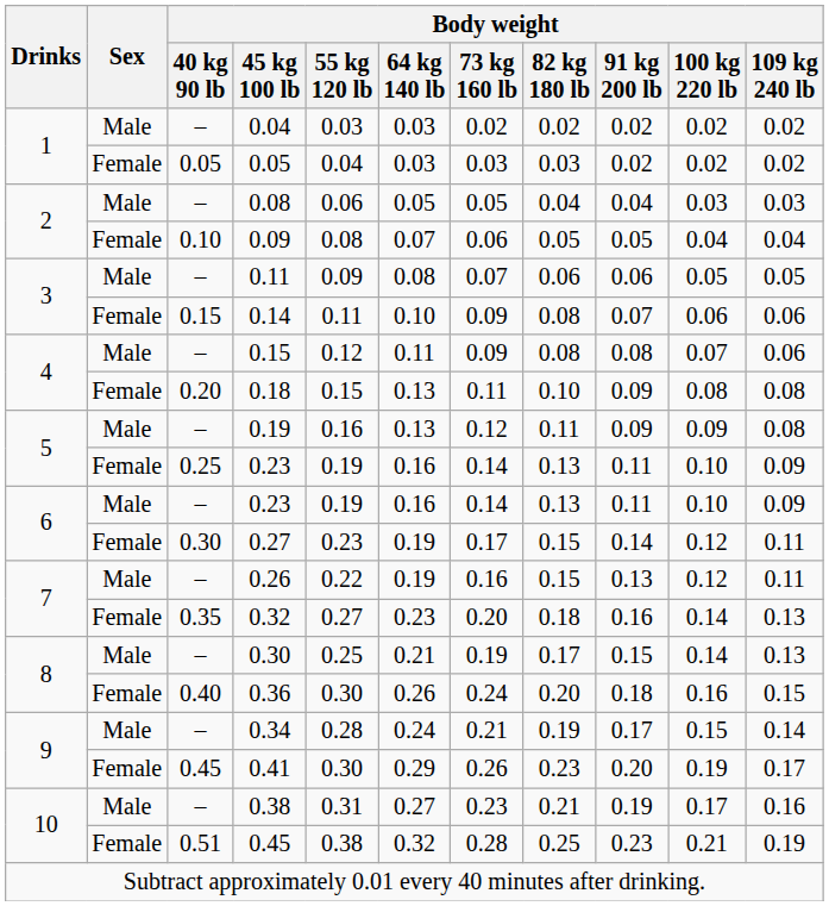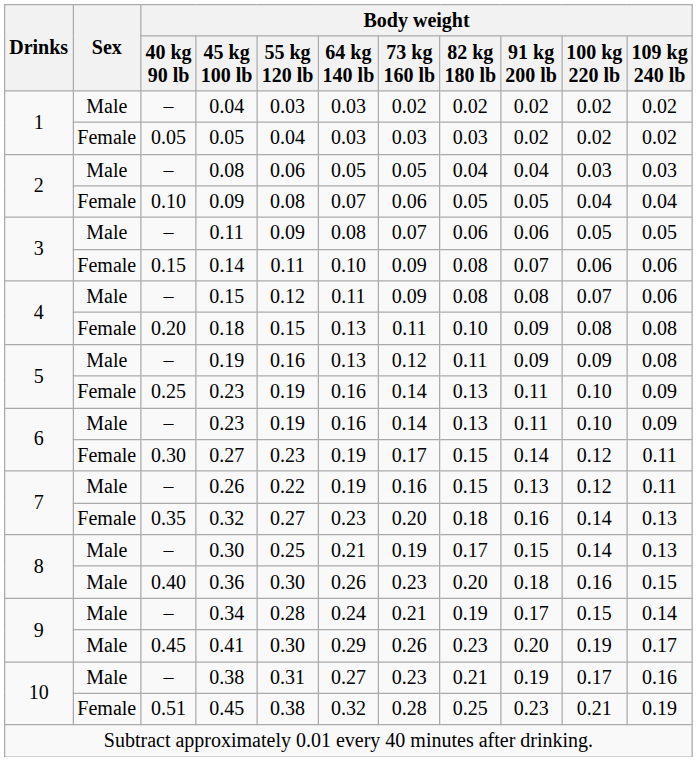0.36 | Sex: Female -> Male
0.36 | Body weight / 73 kg 160 lb: 0.24 -> 0.23
0.41 | Sex: Female -> Male
